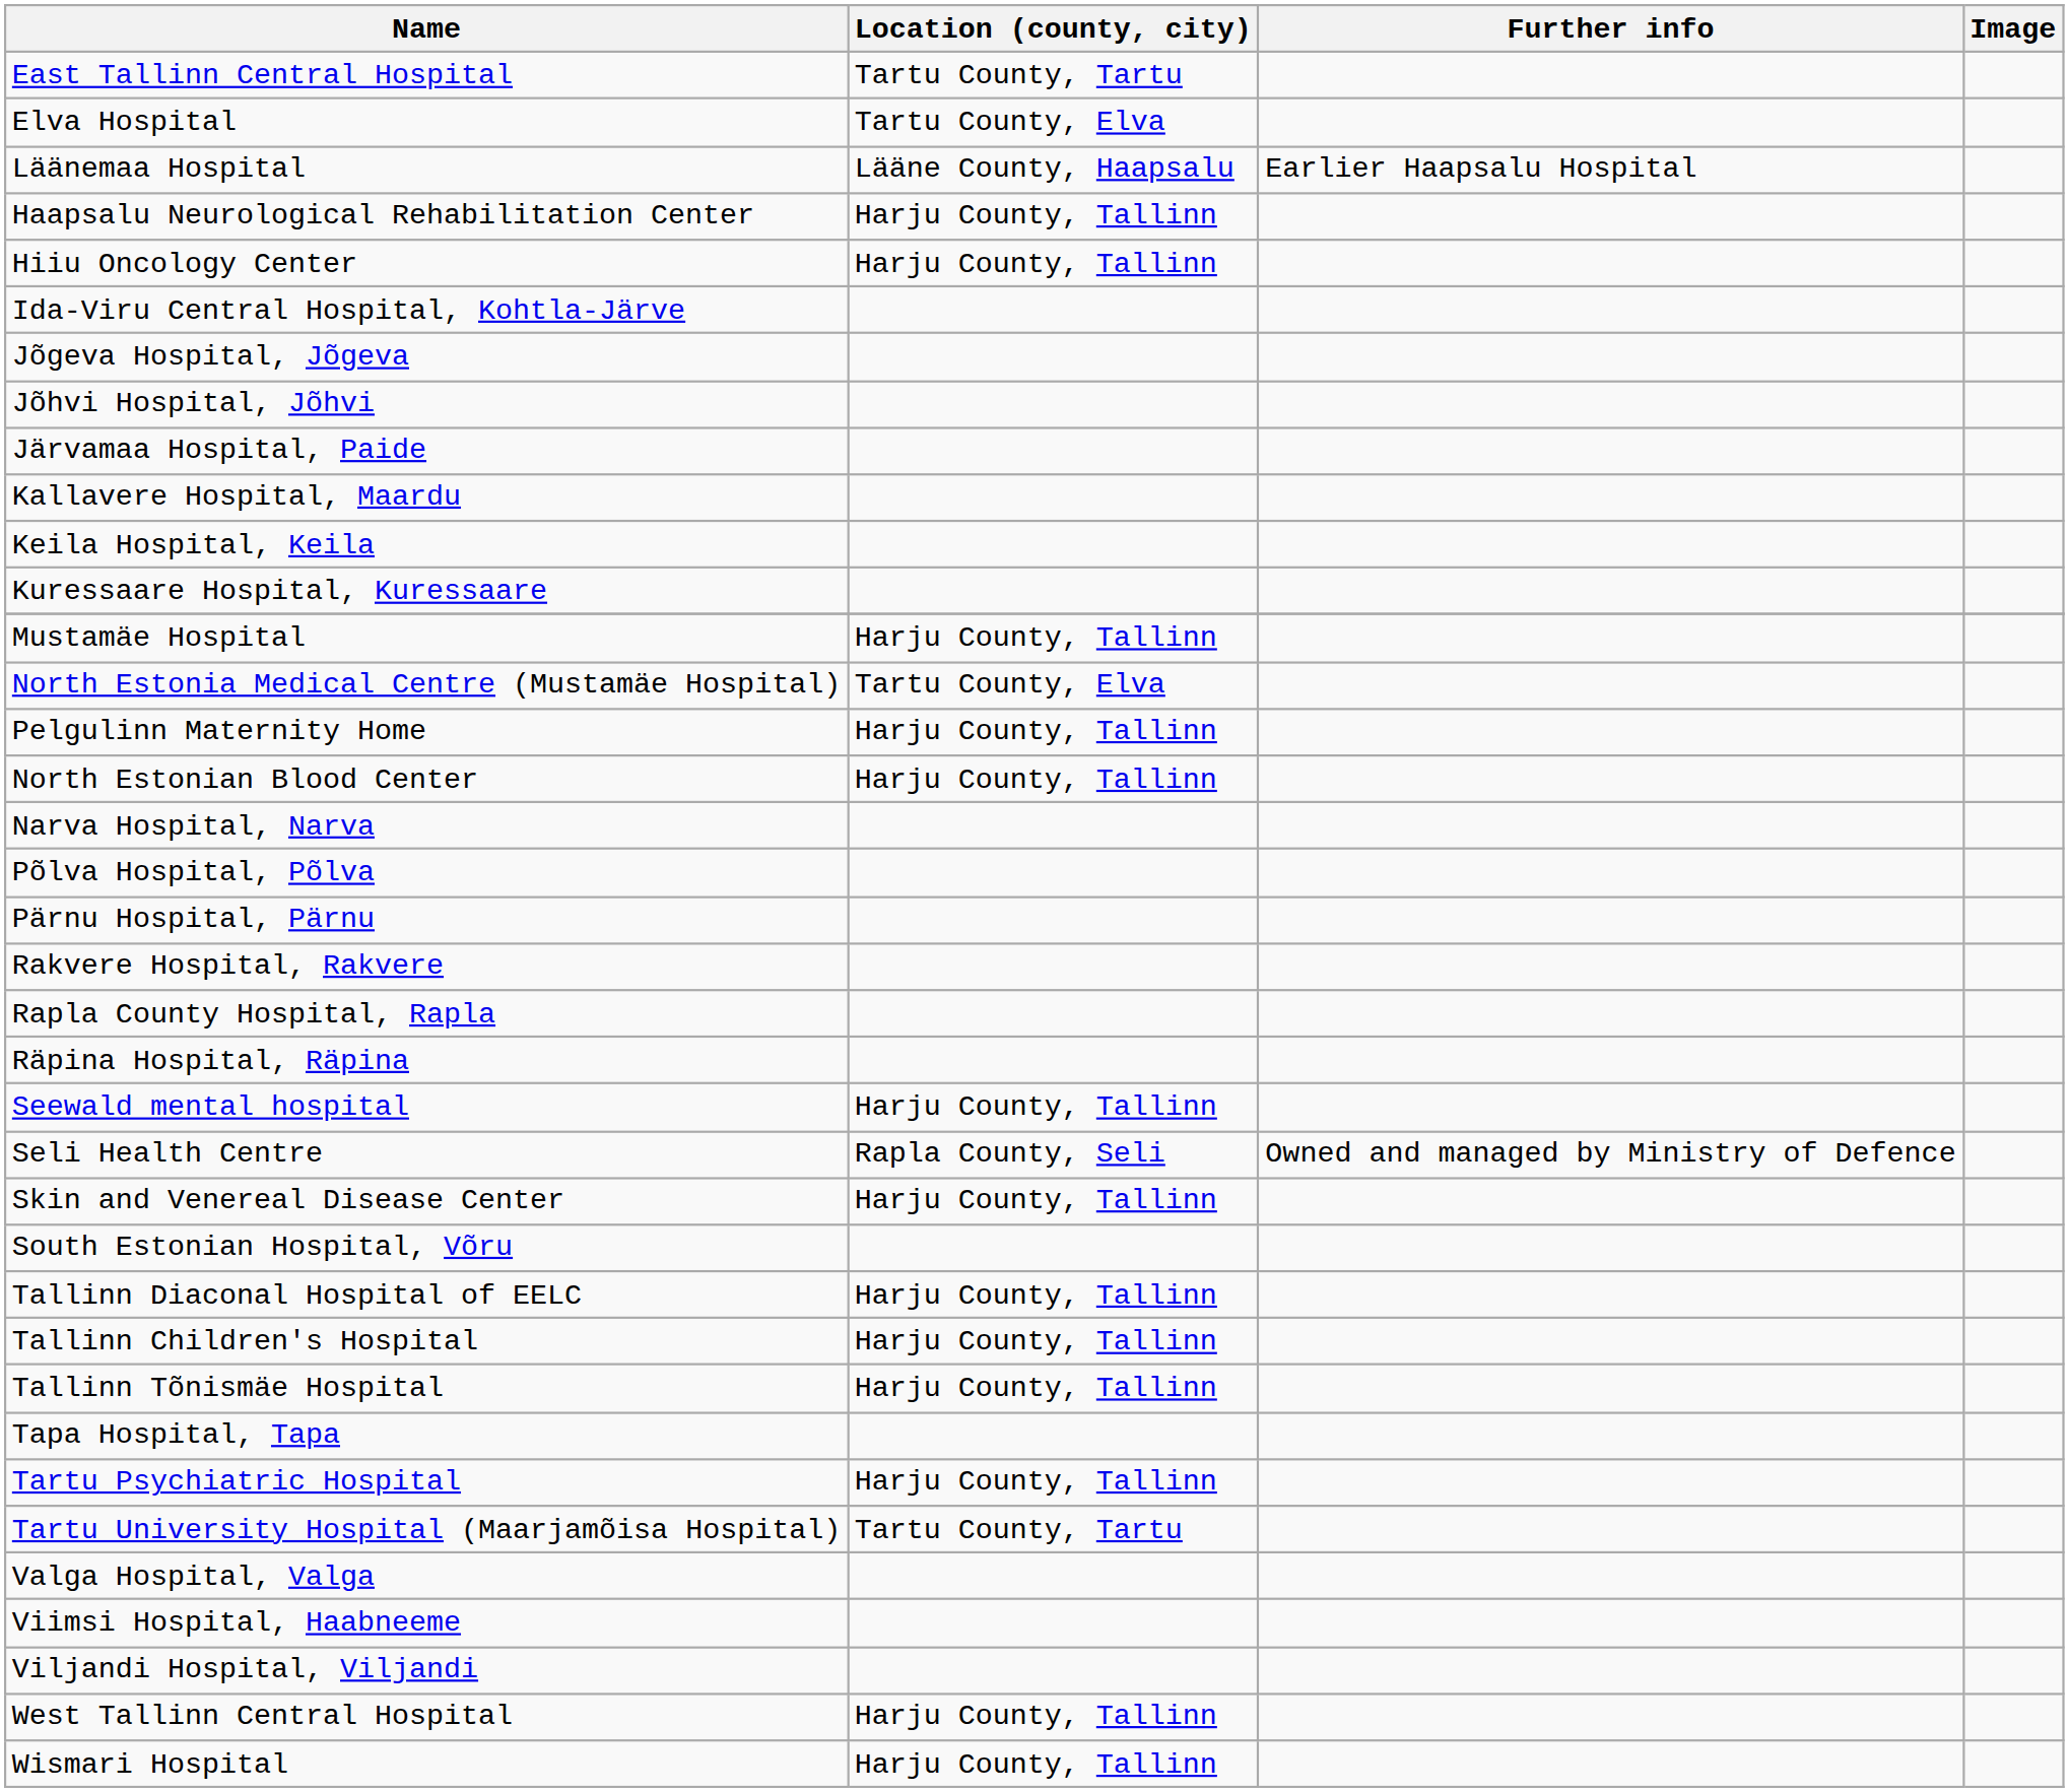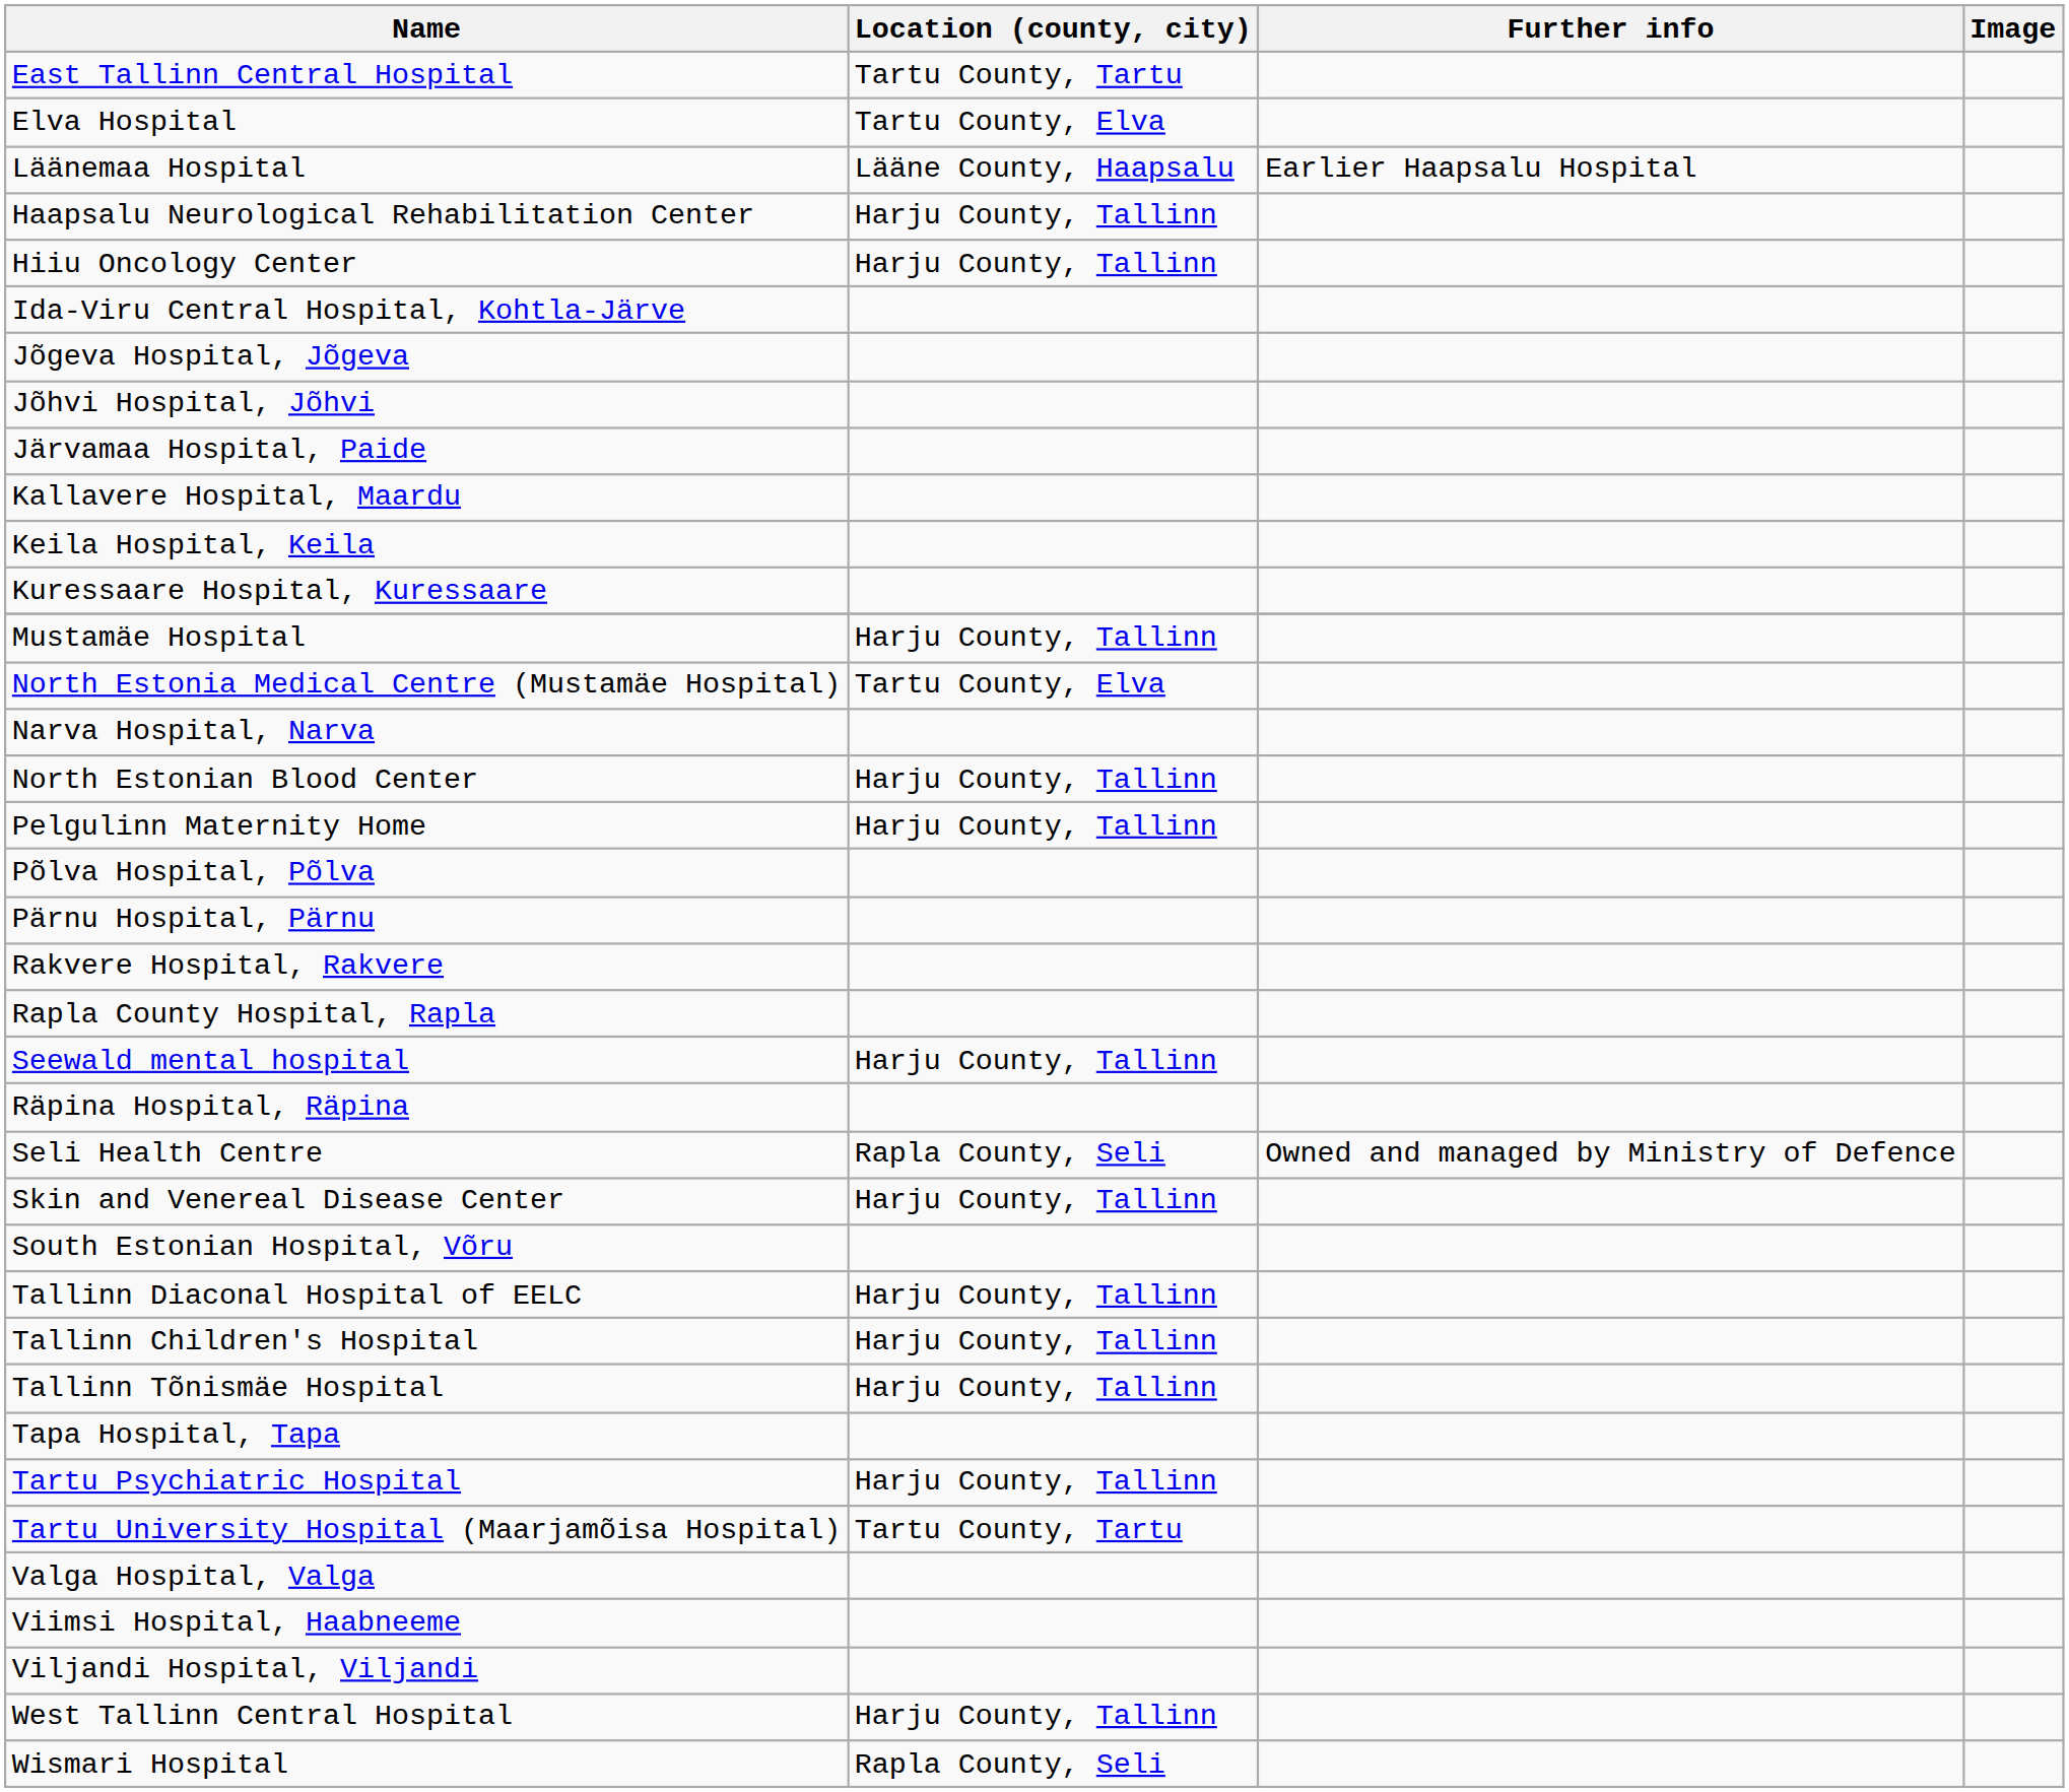rows swapped: Narva Hospital, Narva <-> Pelgulinn Maternity Home
rows swapped: Räpina Hospital, Räpina <-> Seewald mental hospital
Wismari Hospital | Location (county, city): Harju County, Tallinn -> Rapla County, Seli
